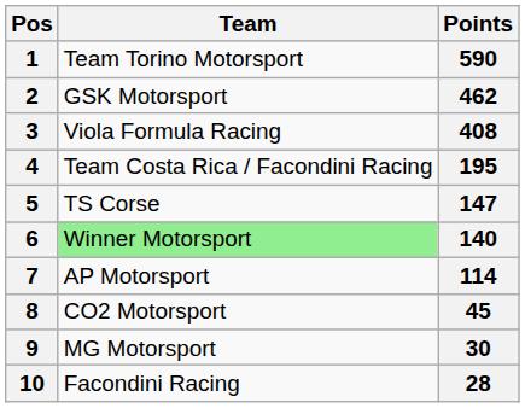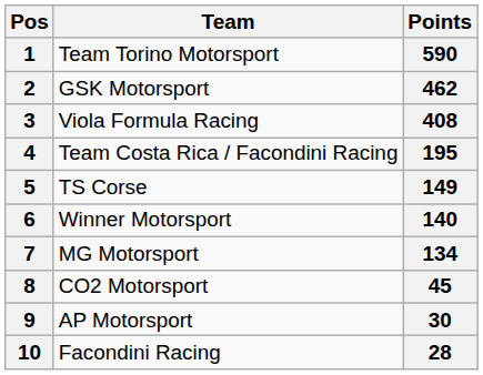5 | Points: 147 -> 149
6 | Team: lightgreen background -> no background
7 | Team: AP Motorsport -> MG Motorsport
7 | Points: 114 -> 134
9 | Team: MG Motorsport -> AP Motorsport
